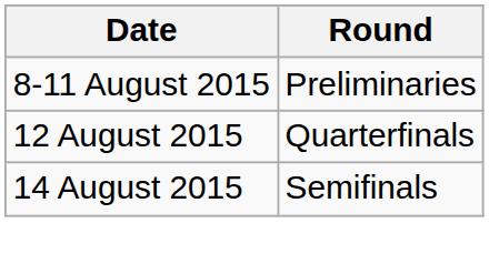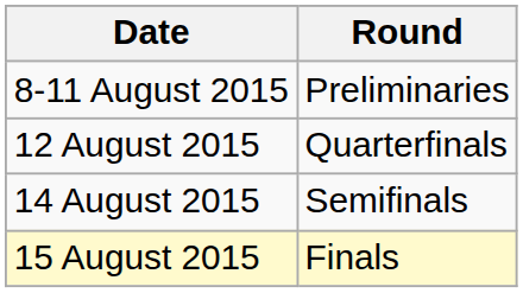+ row: 15 August 2015 | Finals
